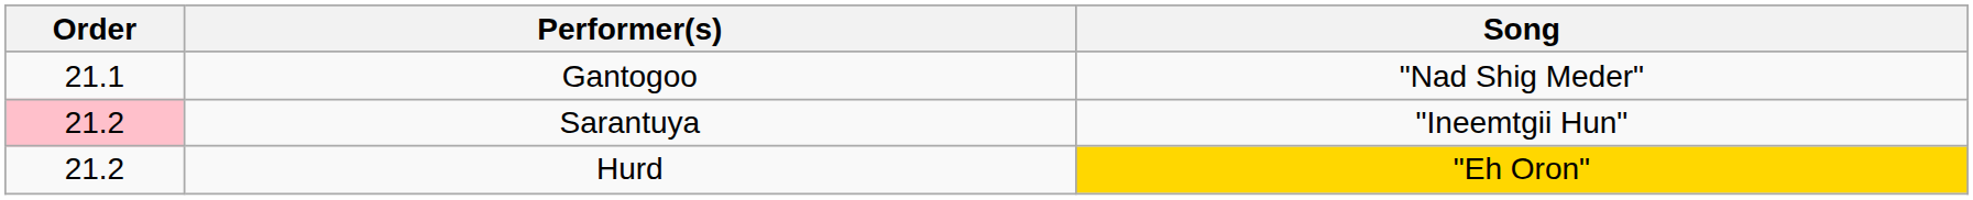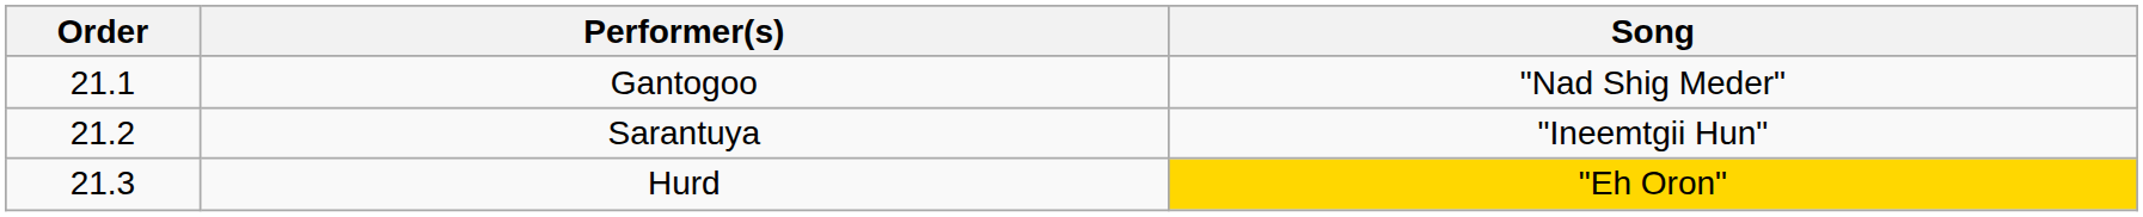Sarantuya | Order: pink background -> no background
Hurd | Order: 21.2 -> 21.3
